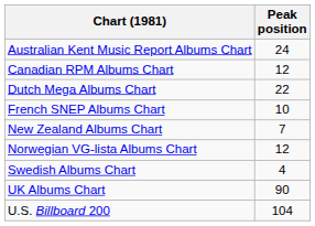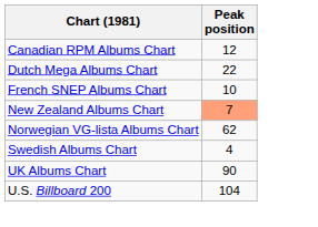- row: Australian Kent Music Report Albums Chart | 24
New Zealand Albums Chart | Peak position: no background -> lightsalmon background
Norwegian VG-lista Albums Chart | Peak position: 12 -> 62
